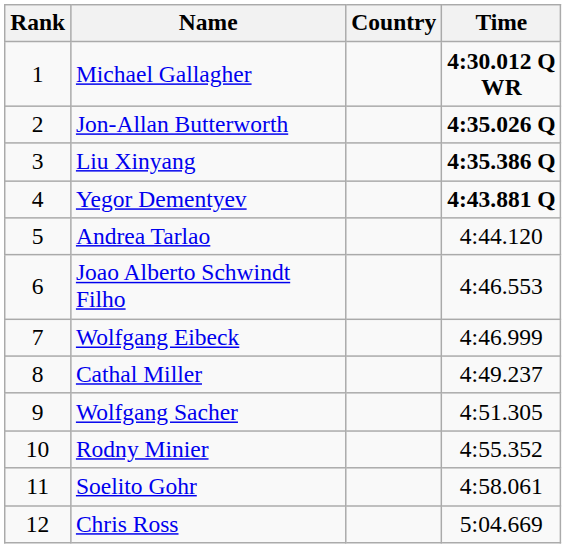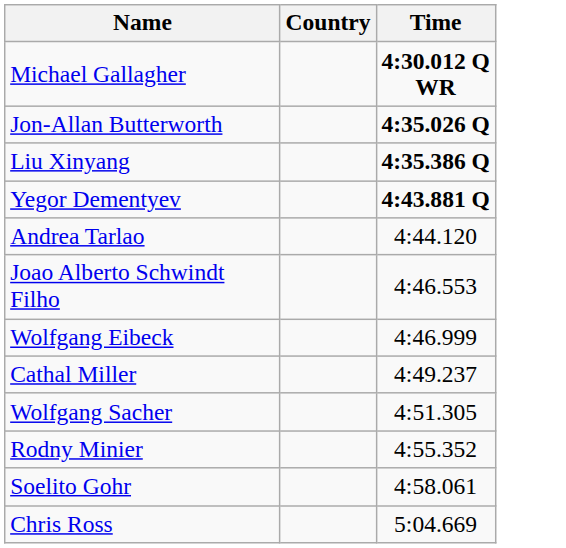- column: Rank | 1 | 2 | 3 | 4 | 5 | 6 | 7 | 8 | 9 | 10 | 11 | 12
